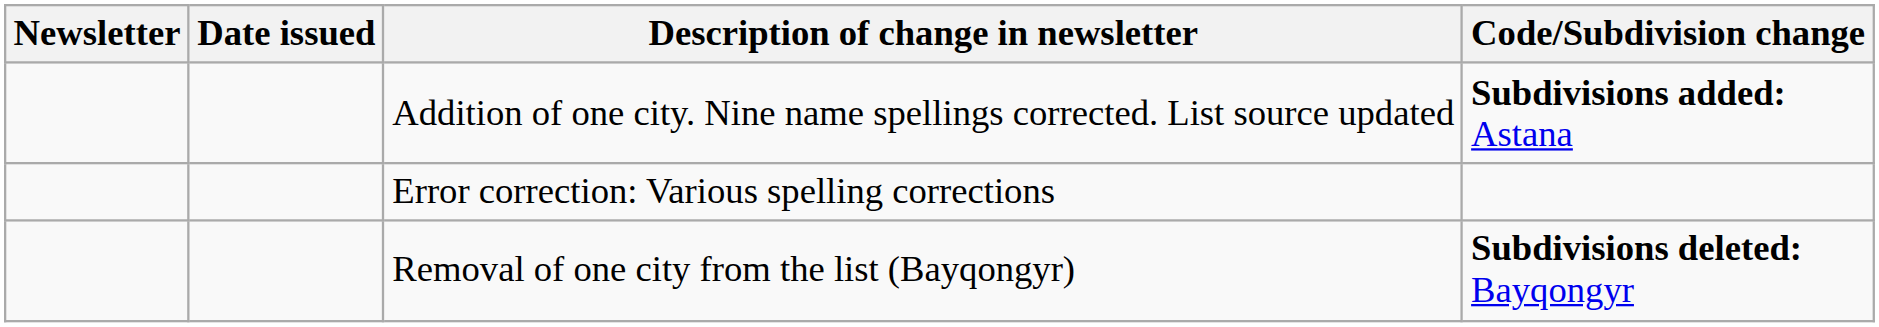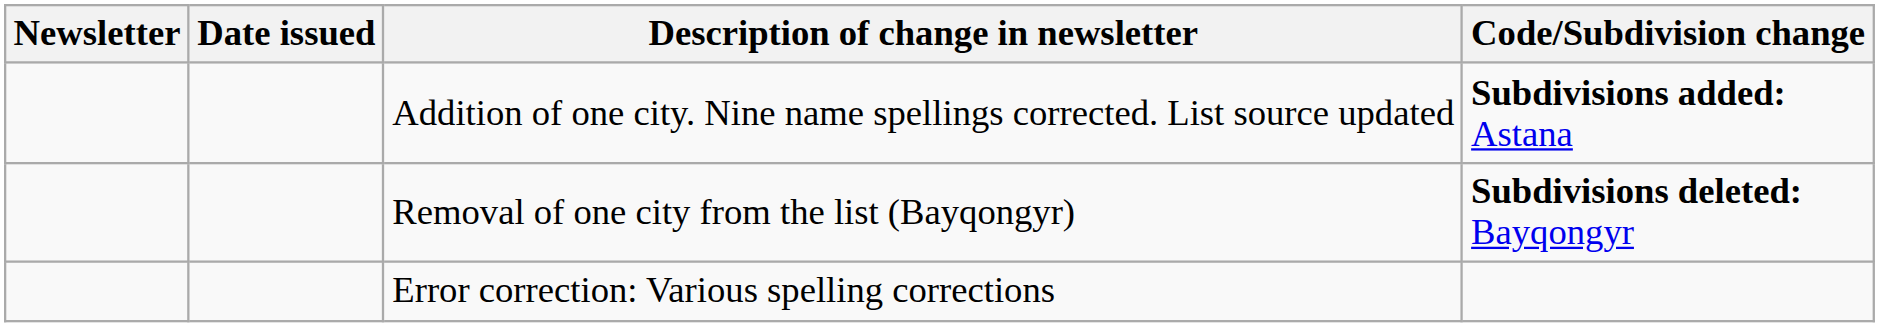rows swapped: Error correction: Various spelling corrections <-> Removal of one city from the list (Bayqongyr)
